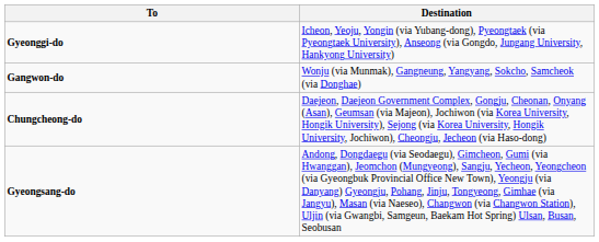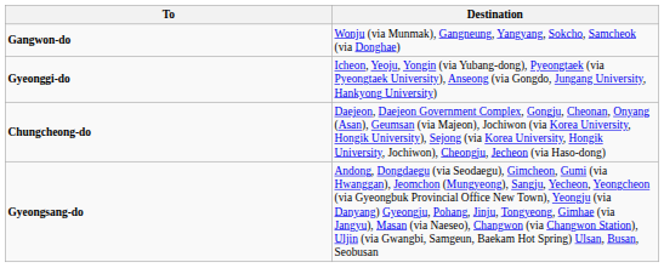rows swapped: Gyeonggi-do <-> Gangwon-do
